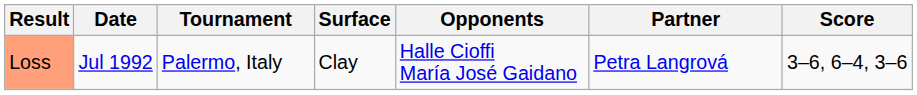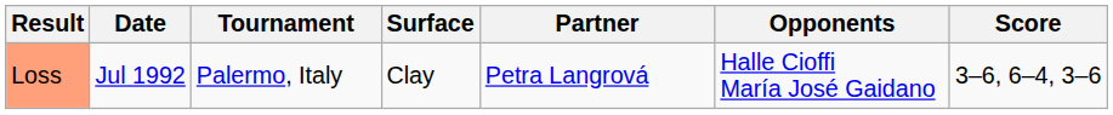columns swapped: Partner <-> Opponents
